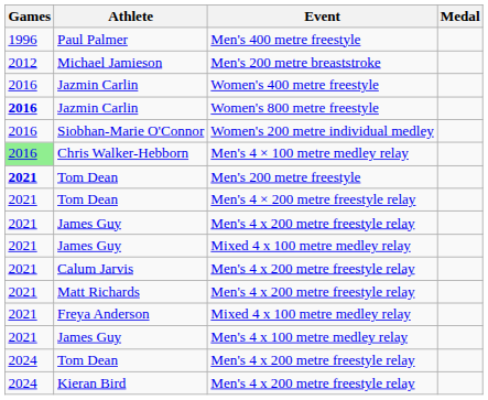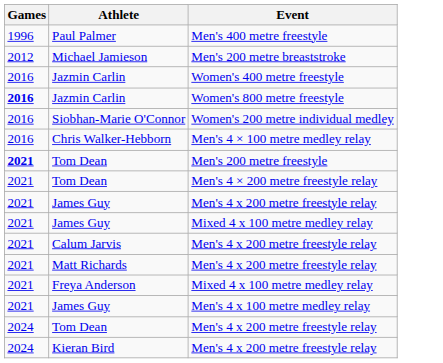- column: Medal
Chris Walker-Hebborn | Games: lightgreen background -> no background
